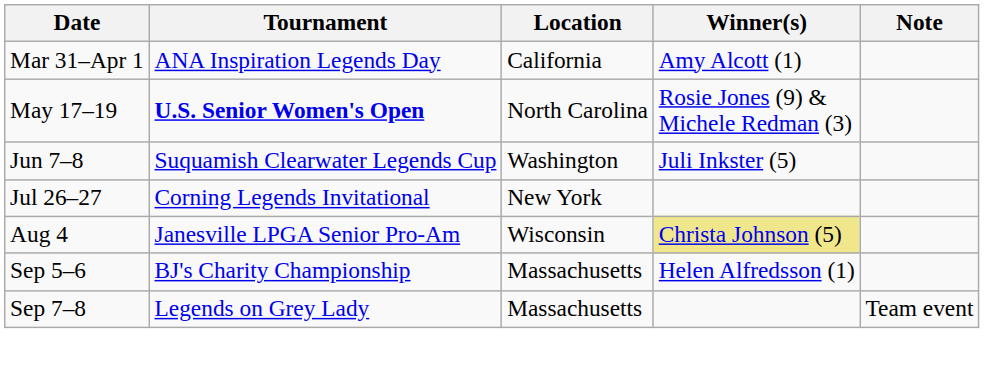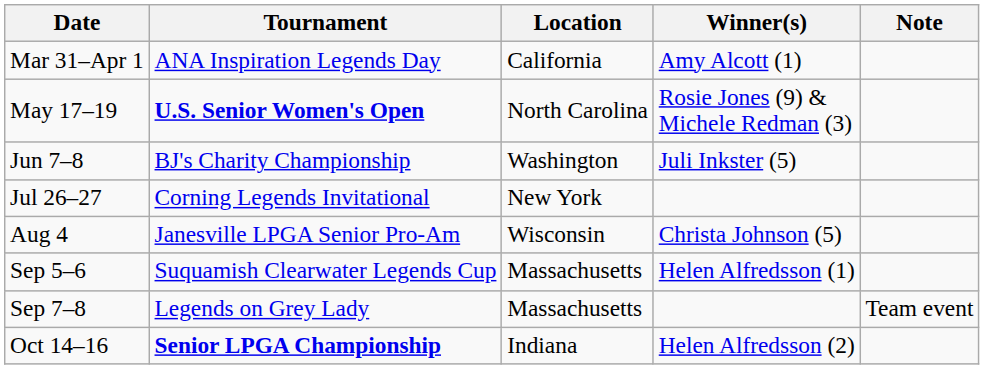Jun 7–8 | Tournament: Suquamish Clearwater Legends Cup -> BJ's Charity Championship
Aug 4 | Winner(s): khaki background -> no background
Sep 5–6 | Tournament: BJ's Charity Championship -> Suquamish Clearwater Legends Cup
+ row: Oct 14–16 | Senior LPGA Championship | Indiana | Helen Alfredsson (2)
